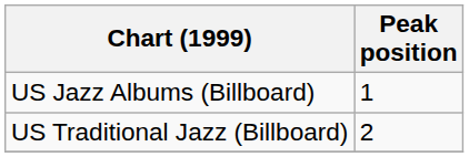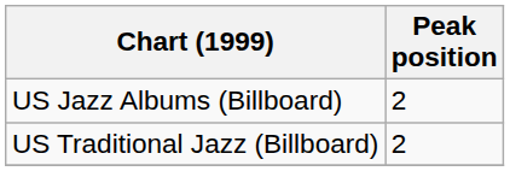US Jazz Albums (Billboard) | Peak position: 1 -> 2
